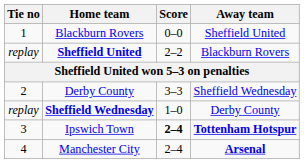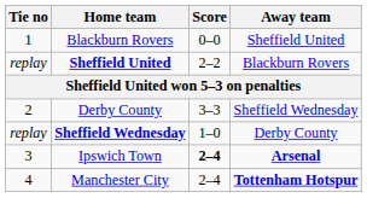Ipswich Town | Away team: Tottenham Hotspur -> Arsenal
Manchester City | Away team: Arsenal -> Tottenham Hotspur
